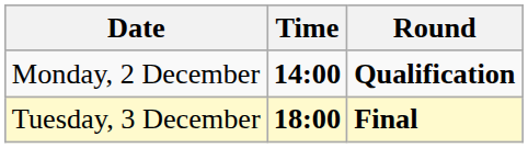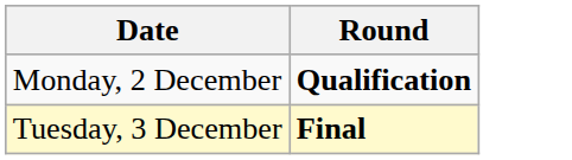- column: Time | 14:00 | 18:00
